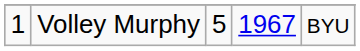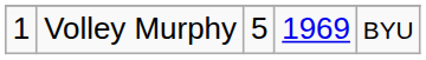Volley Murphy | column 4: 1967 -> 1969
